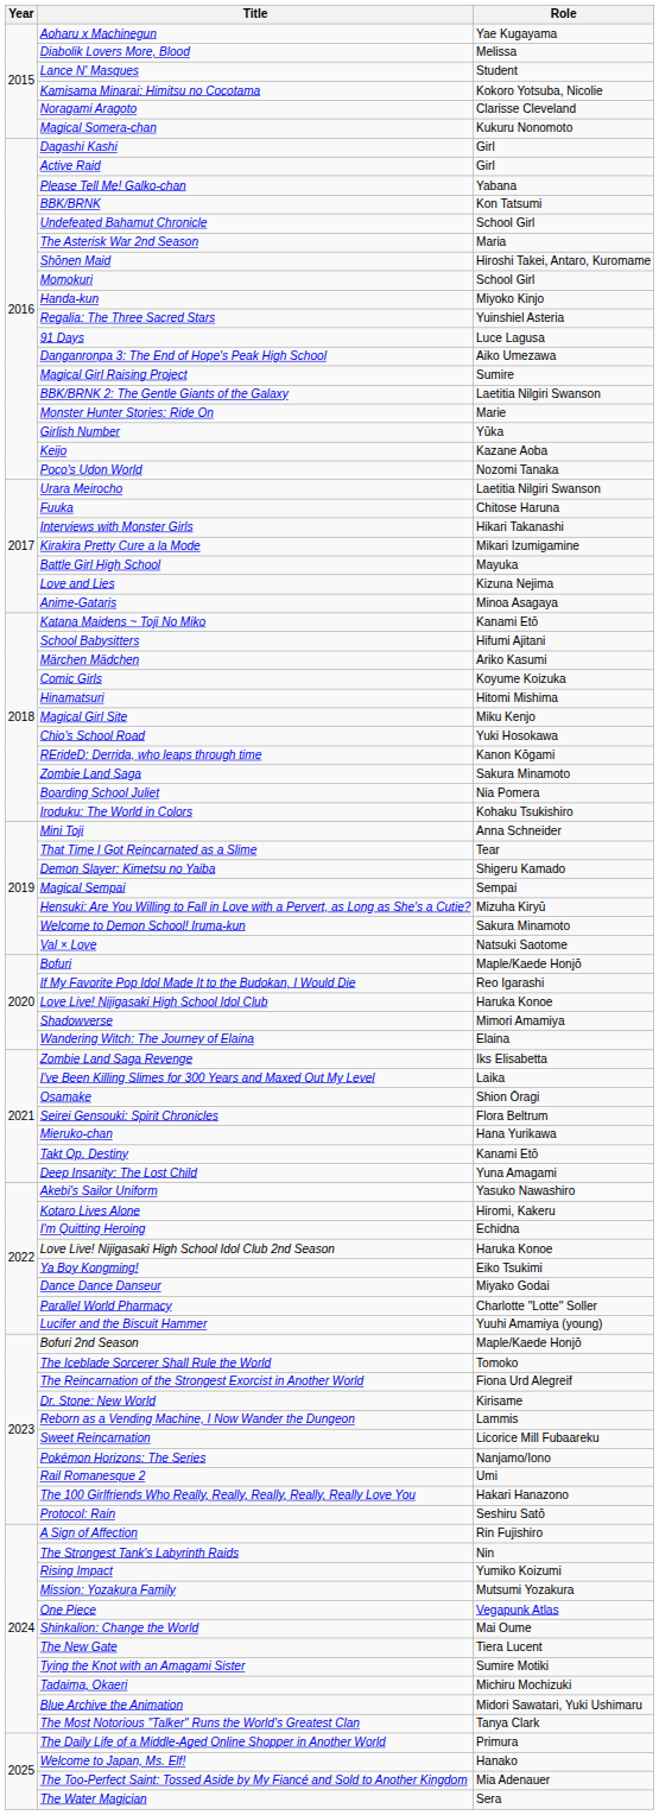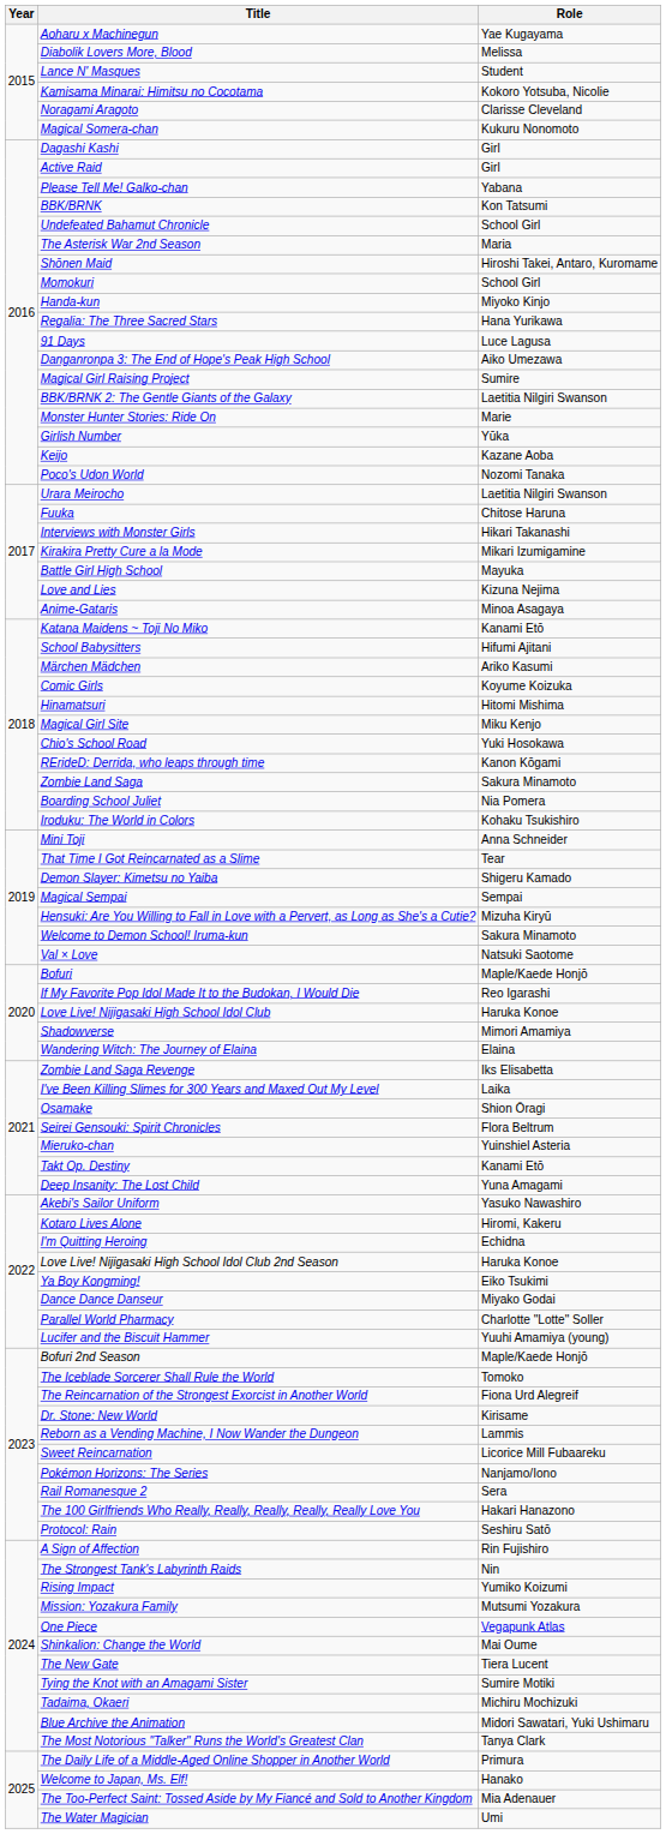Regalia: The Three Sacred Stars | Role: Yuinshiel Asteria -> Hana Yurikawa
Mieruko-chan | Role: Hana Yurikawa -> Yuinshiel Asteria
Rail Romanesque 2 | Role: Umi -> Sera
The Water Magician | Role: Sera -> Umi
